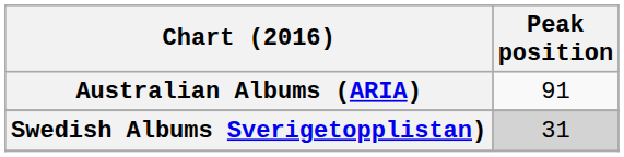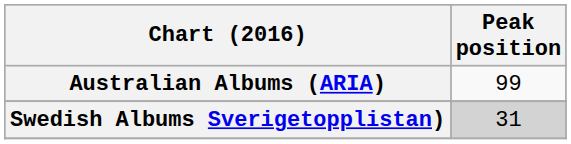Australian Albums (ARIA) | Peak position: 91 -> 99
